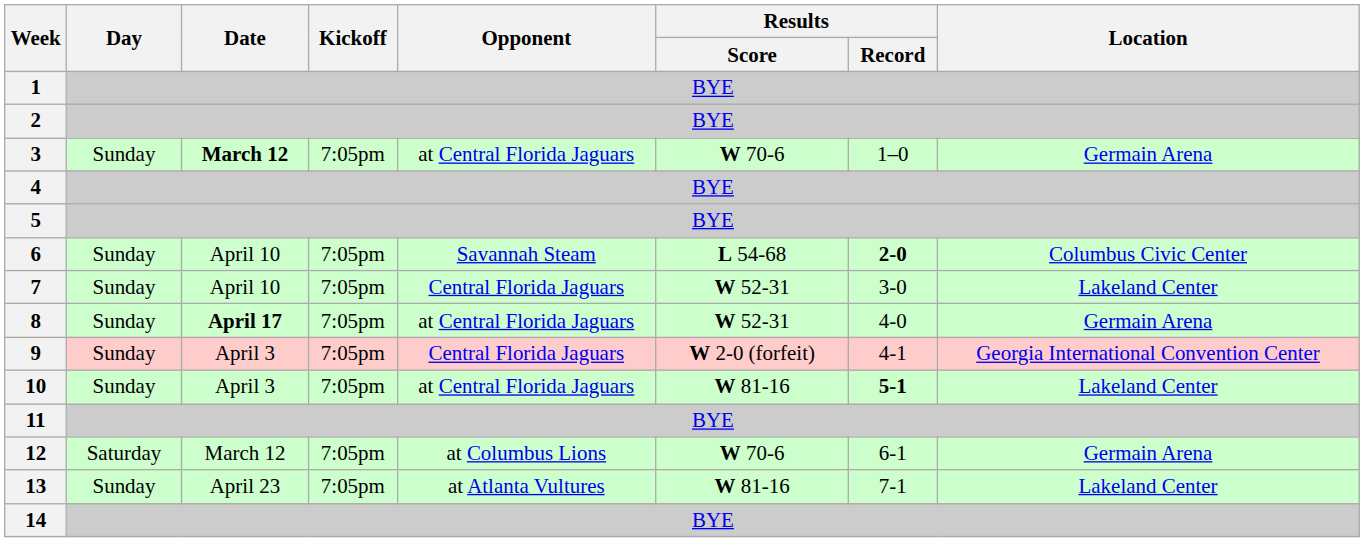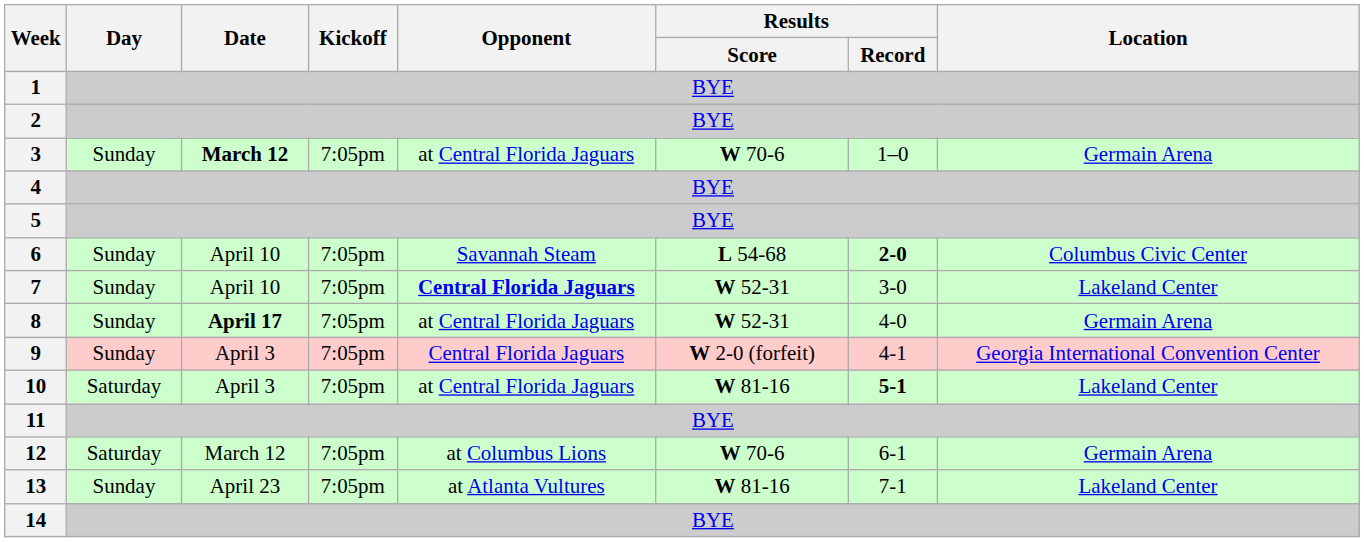7 | Opponent: normal -> bold
10 | Day: Sunday -> Saturday
